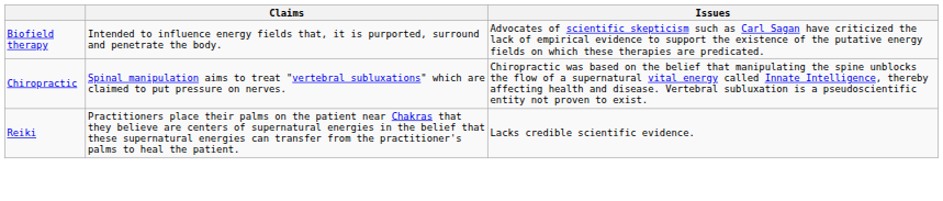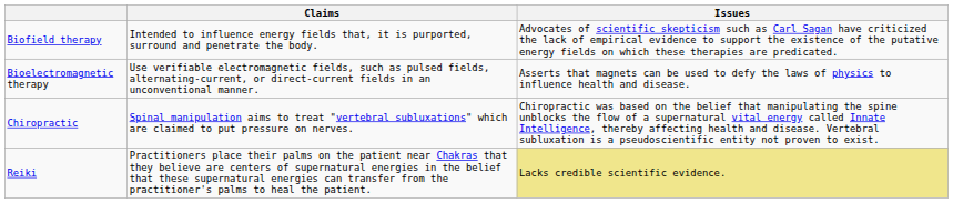+ row: Bioelectromagnetic therapy | Use verifiable electromagnetic fields, such as pulsed fields, alternating-current, or direct-current fields in an unconventional manner. | Asserts that magnets can be used to defy the laws of physics to influence health and disease.
Reiki | Issues: no background -> khaki background
